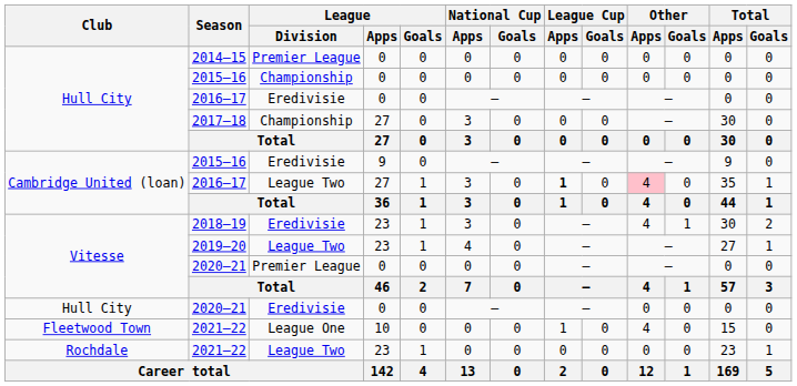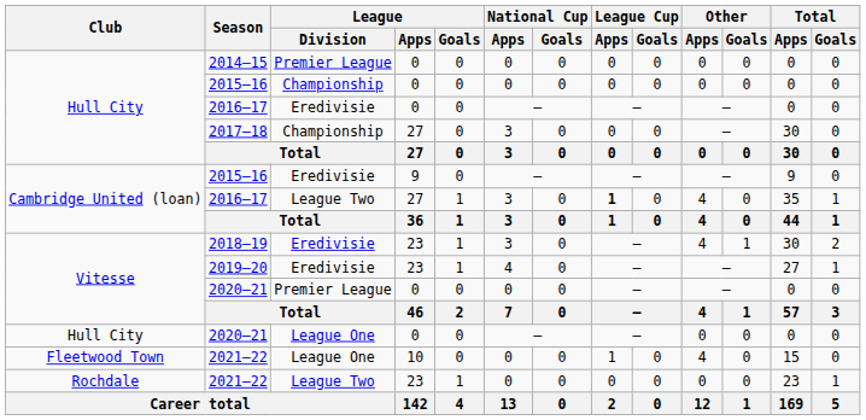Cambridge United (loan) / 2016–17 | Other / Apps: pink background -> no background
2019–20 | League / Division: League Two -> Eredivisie
Hull City / 2020–21 | League / Division: Eredivisie -> League One
